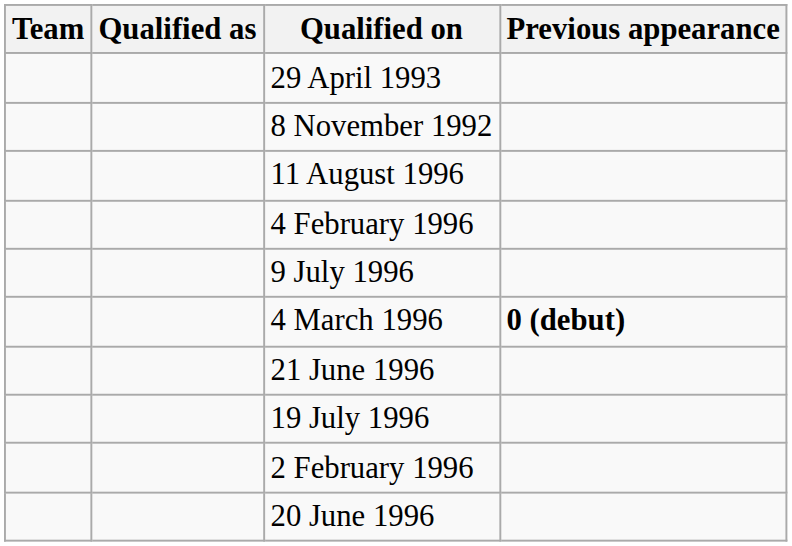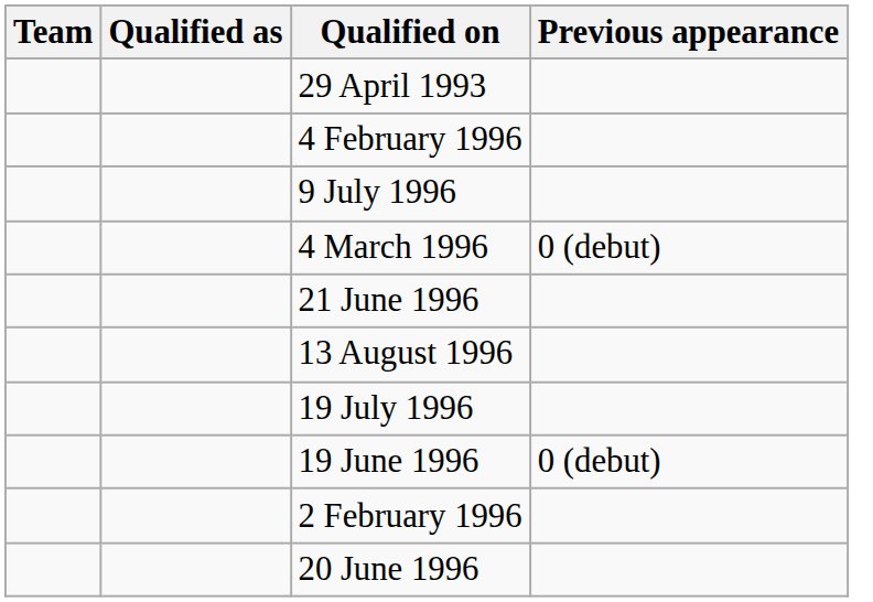- row: 8 November 1992
- row: 11 August 1996
4 March 1996 | Previous appearance: bold -> normal
+ row: 13 August 1996
+ row: 19 June 1996 | 0 (debut)
